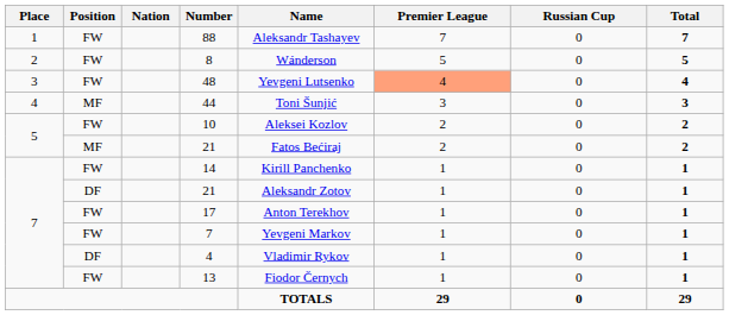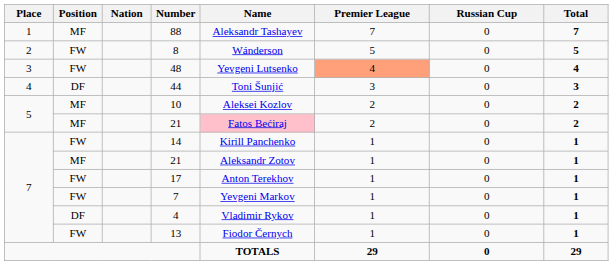88 | Position: FW -> MF
44 | Position: MF -> DF
10 | Position: FW -> MF
5 / 21 | Name: no background -> pink background
7 / 21 | Position: DF -> MF
